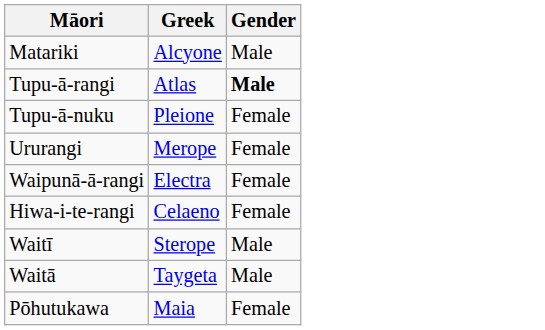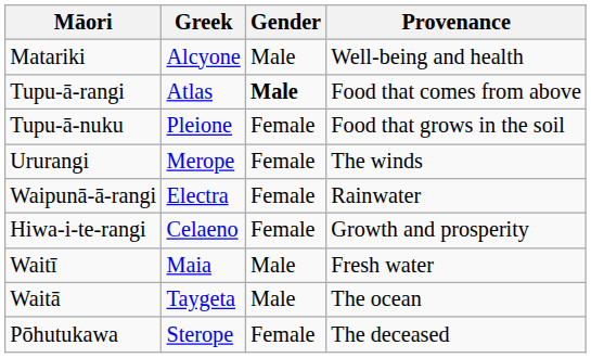+ column: Provenance | Well-being and health | Food that comes from above | Food that grows in the soil | The winds | Rainwater | Growth and prosperity | Fresh water | The ocean | The deceased
Waitī | Greek: Sterope -> Maia
Pōhutukawa | Greek: Maia -> Sterope
